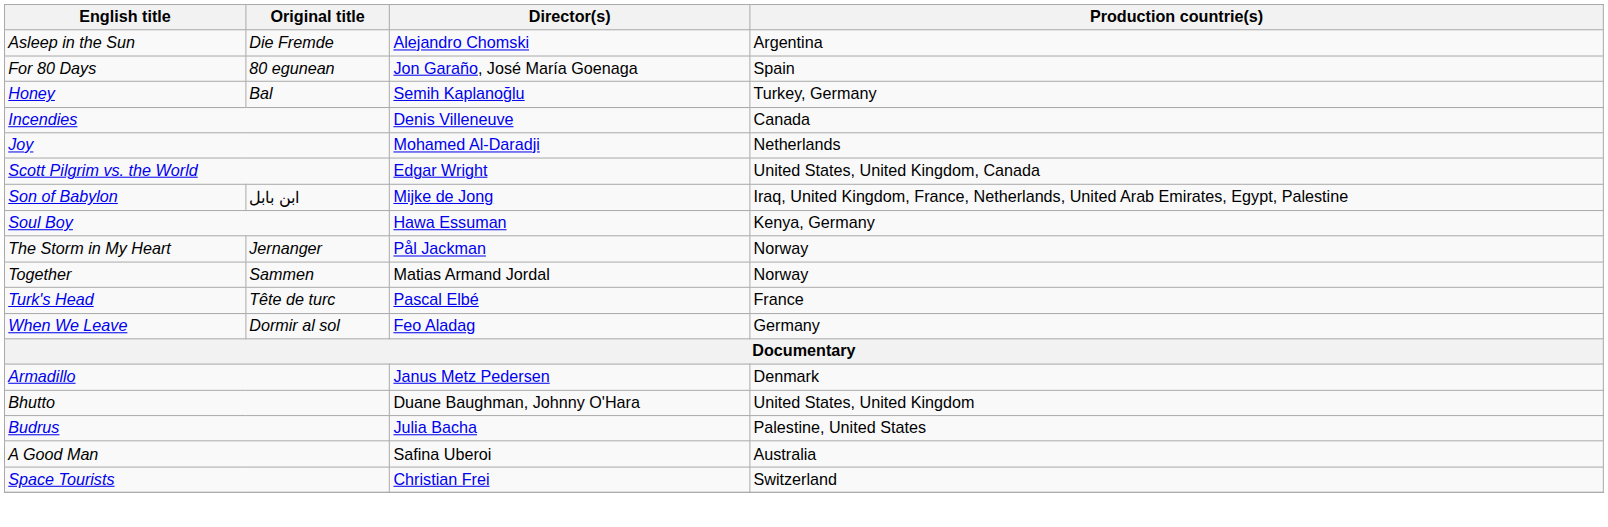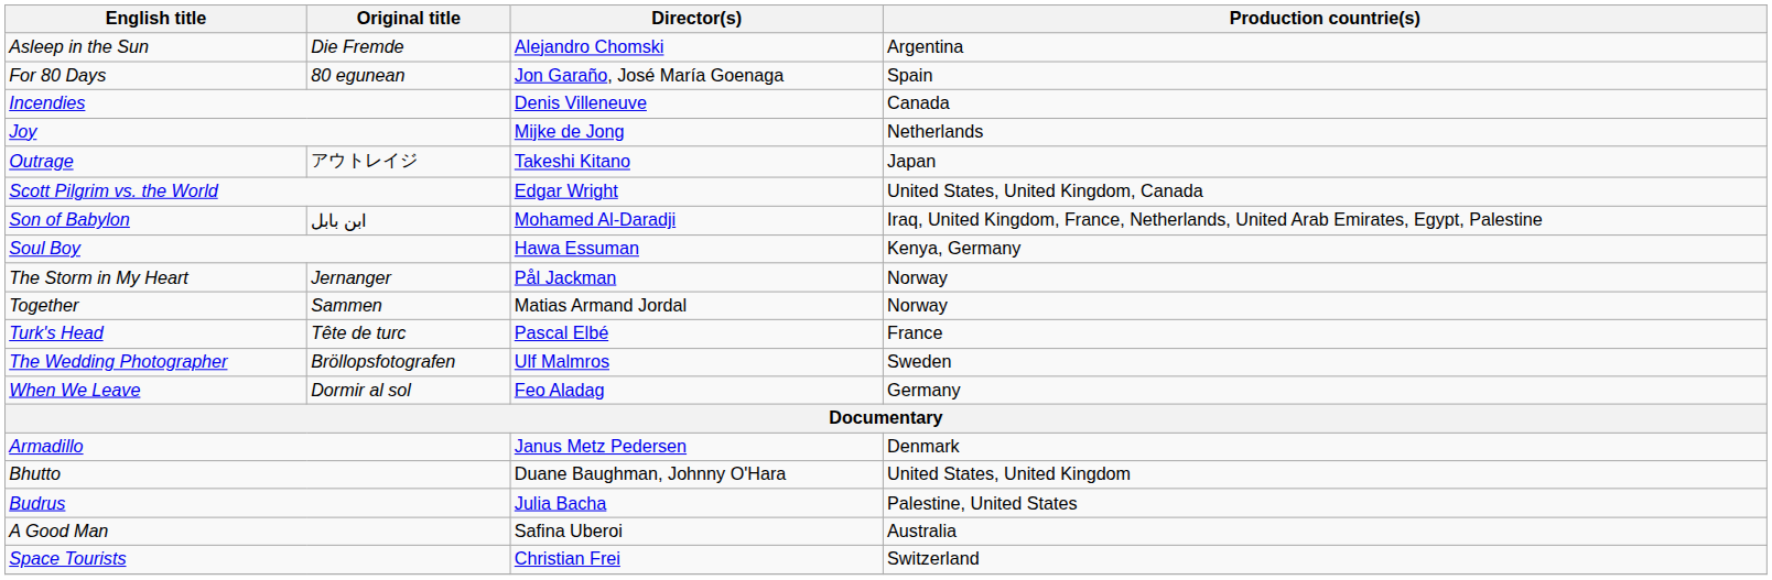- row: Honey | Bal | Semih Kaplanoğlu | Turkey, Germany
Joy | Director(s): Mohamed Al-Daradji -> Mijke de Jong
+ row: Outrage | アウトレイジ | Takeshi Kitano | Japan
Son of Babylon | Director(s): Mijke de Jong -> Mohamed Al-Daradji
+ row: The Wedding Photographer | Bröllopsfotografen | Ulf Malmros | Sweden
